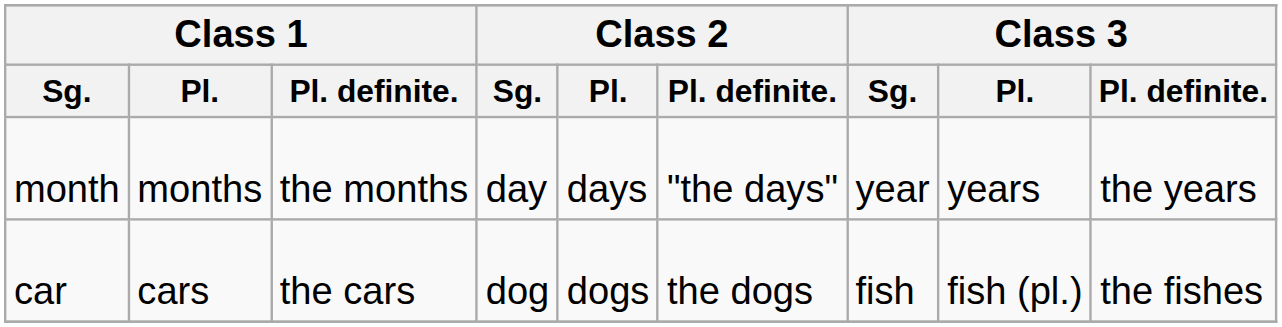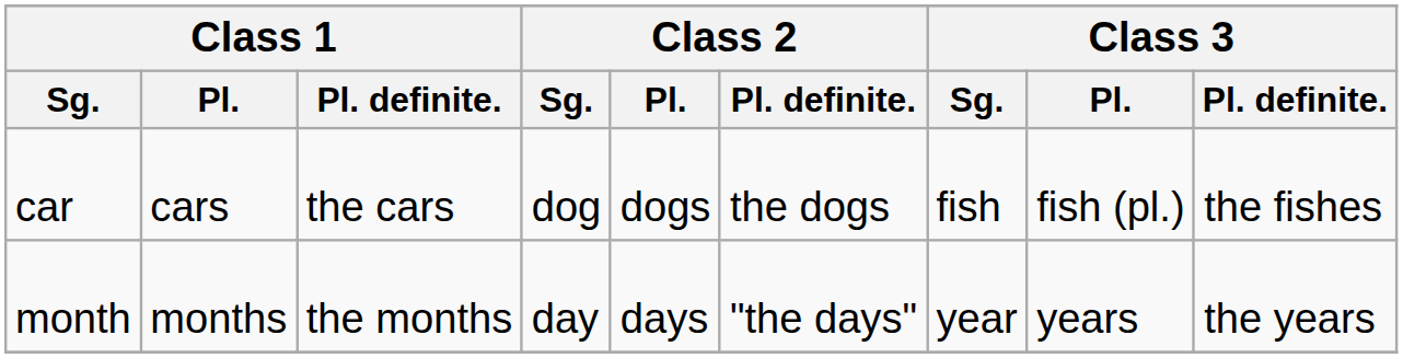rows swapped: month <-> car
